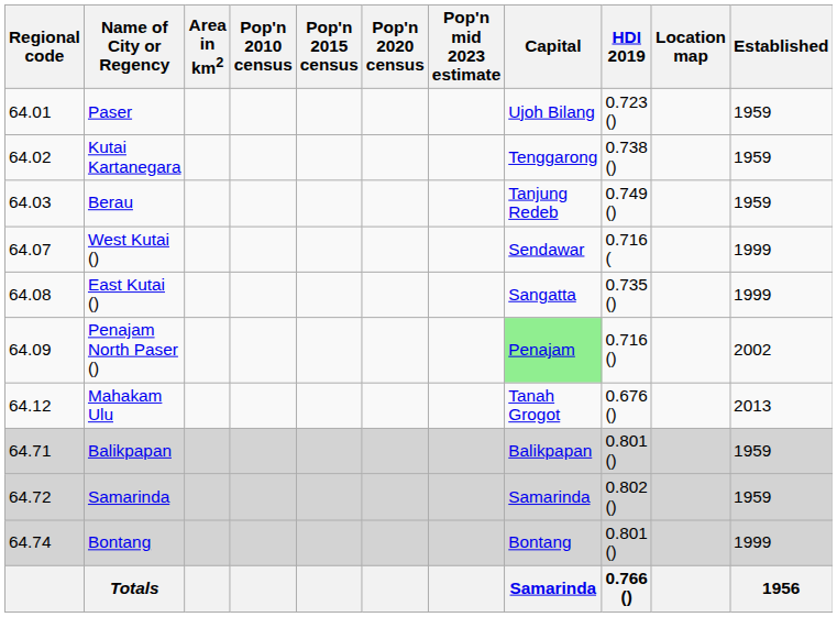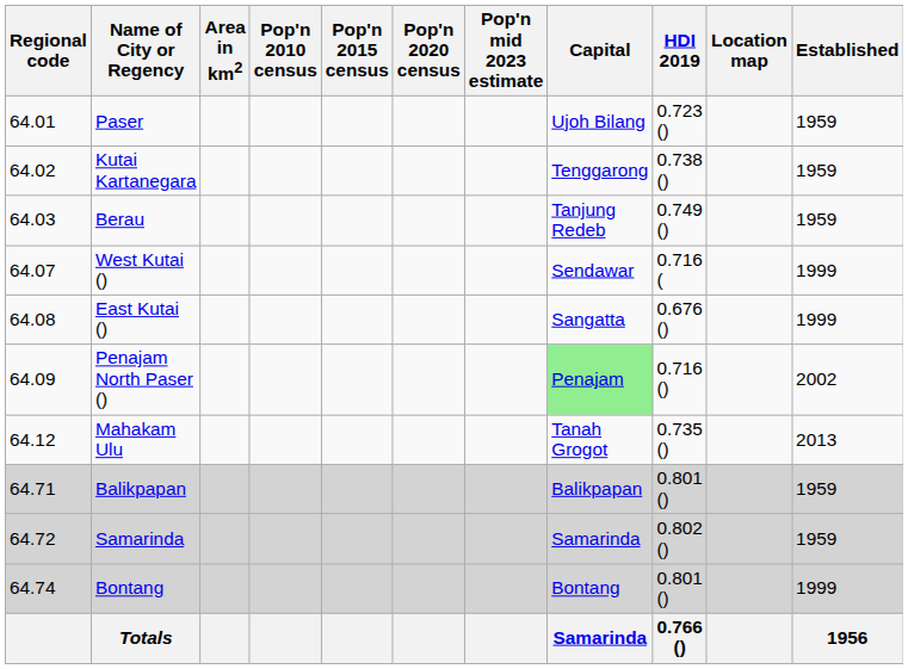East Kutai () | HDI 2019: 0.735 () -> 0.676 ()
Mahakam Ulu | HDI 2019: 0.676 () -> 0.735 ()
